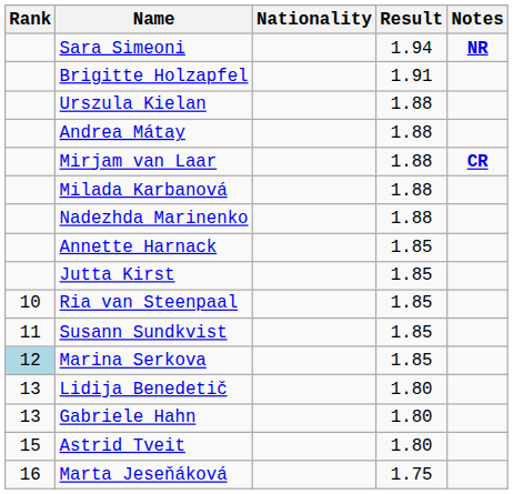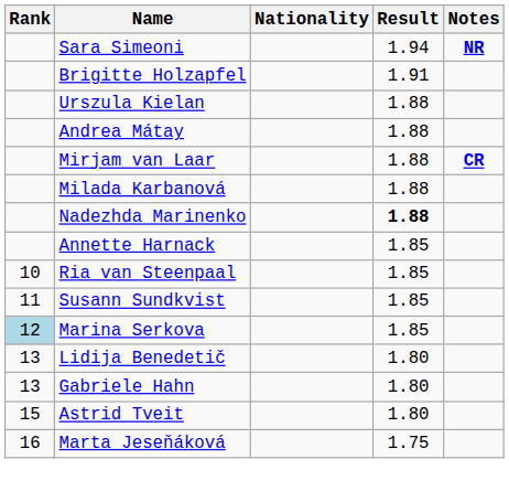Nadezhda Marinenko | Result: normal -> bold
- row: Jutta Kirst | 1.85
